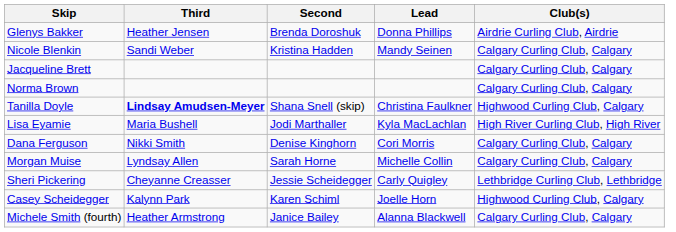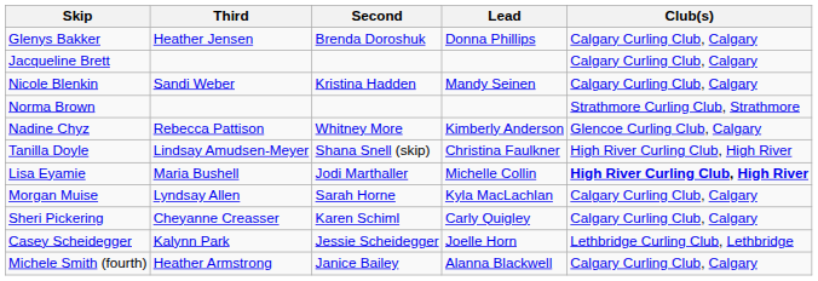Glenys Bakker | Club(s): Airdrie Curling Club, Airdrie -> Calgary Curling Club, Calgary
rows swapped: Nicole Blenkin <-> Jacqueline Brett
Norma Brown | Club(s): Calgary Curling Club, Calgary -> Strathmore Curling Club, Strathmore
+ row: Nadine Chyz | Rebecca Pattison | Whitney More | Kimberly Anderson | Glencoe Curling Club, Calgary
Tanilla Doyle | Third: bold -> normal
Tanilla Doyle | Club(s): Highwood Curling Club, Calgary -> High River Curling Club, High River
Lisa Eyamie | Lead: Kyla MacLachlan -> Michelle Collin
Lisa Eyamie | Club(s): normal -> bold
- row: Dana Ferguson | Nikki Smith | Denise Kinghorn | Cori Morris | Calgary Curling Club, Calgary
Morgan Muise | Lead: Michelle Collin -> Kyla MacLachlan
Sheri Pickering | Second: Jessie Scheidegger -> Karen Schiml
Sheri Pickering | Club(s): Lethbridge Curling Club, Lethbridge -> Calgary Curling Club, Calgary
Casey Scheidegger | Second: Karen Schiml -> Jessie Scheidegger
Casey Scheidegger | Club(s): Highwood Curling Club, Calgary -> Lethbridge Curling Club, Lethbridge
